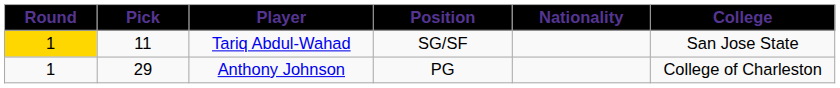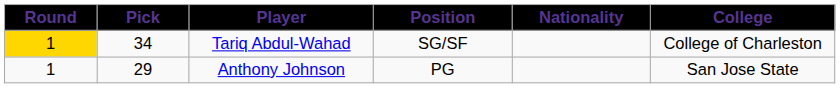Tariq Abdul-Wahad | Pick: 11 -> 34
Tariq Abdul-Wahad | College: San Jose State -> College of Charleston
Anthony Johnson | College: College of Charleston -> San Jose State
